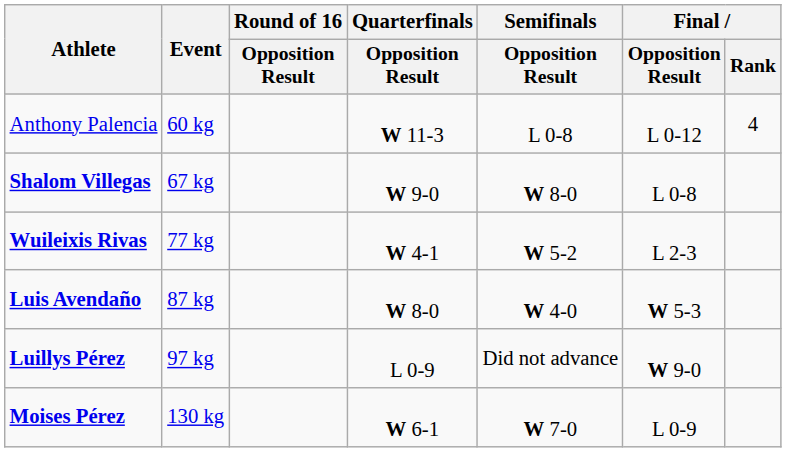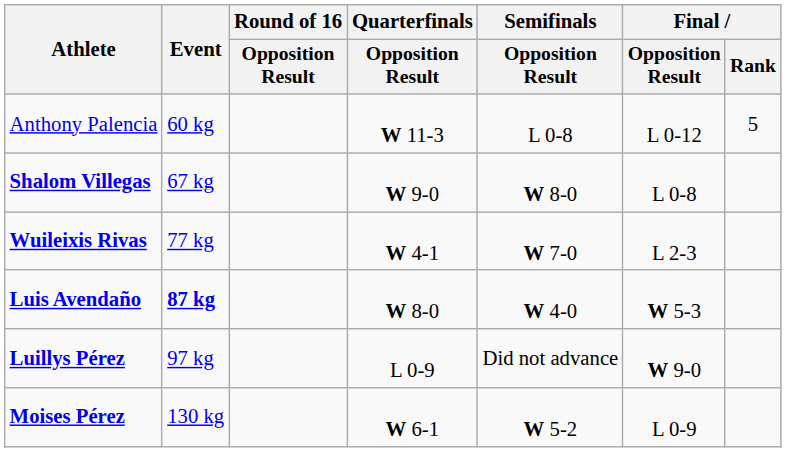Anthony Palencia | Final / Rank: 4 -> 5
Wuileixis Rivas | Semifinals / Opposition Result: W 5-2 -> W 7-0
Luis Avendaño | Event: normal -> bold
Moises Pérez | Semifinals / Opposition Result: W 7-0 -> W 5-2
